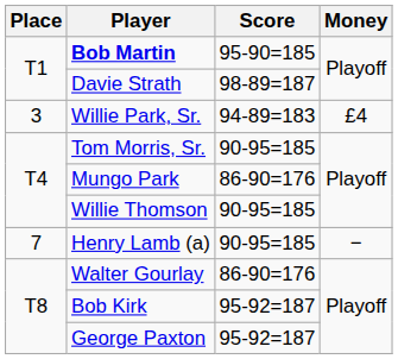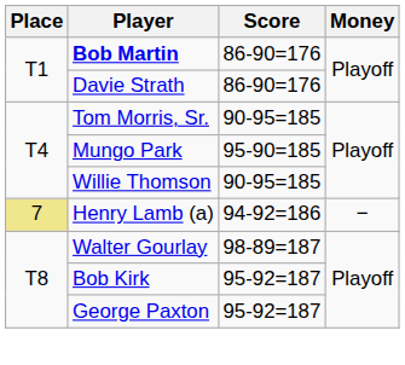Bob Martin | Score: 95-90=185 -> 86-90=176
Davie Strath | Score: 98-89=187 -> 86-90=176
- row: 3 | Willie Park, Sr. | 94-89=183 | £4
Mungo Park | Score: 86-90=176 -> 95-90=185
Henry Lamb (a) | Place: no background -> khaki background
Henry Lamb (a) | Score: 90-95=185 -> 94-92=186
Walter Gourlay | Score: 86-90=176 -> 98-89=187
